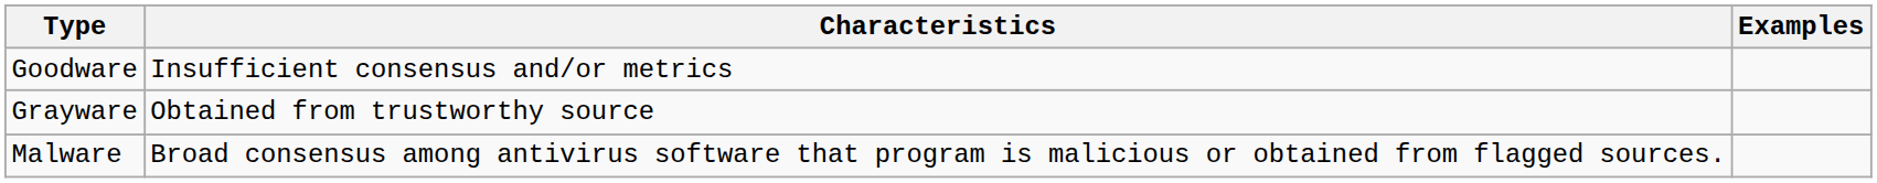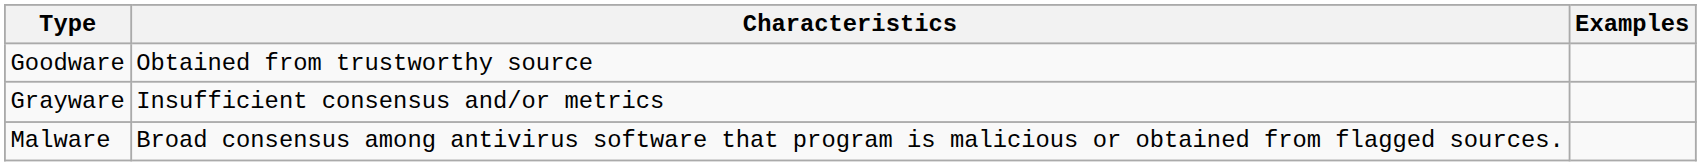Goodware | Characteristics: Insufficient consensus and/or metrics -> Obtained from trustworthy source
Grayware | Characteristics: Obtained from trustworthy source -> Insufficient consensus and/or metrics
